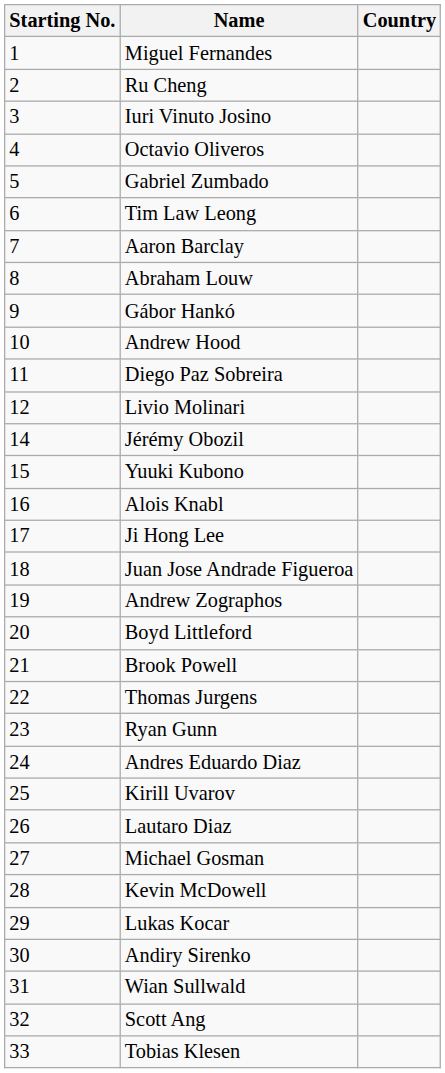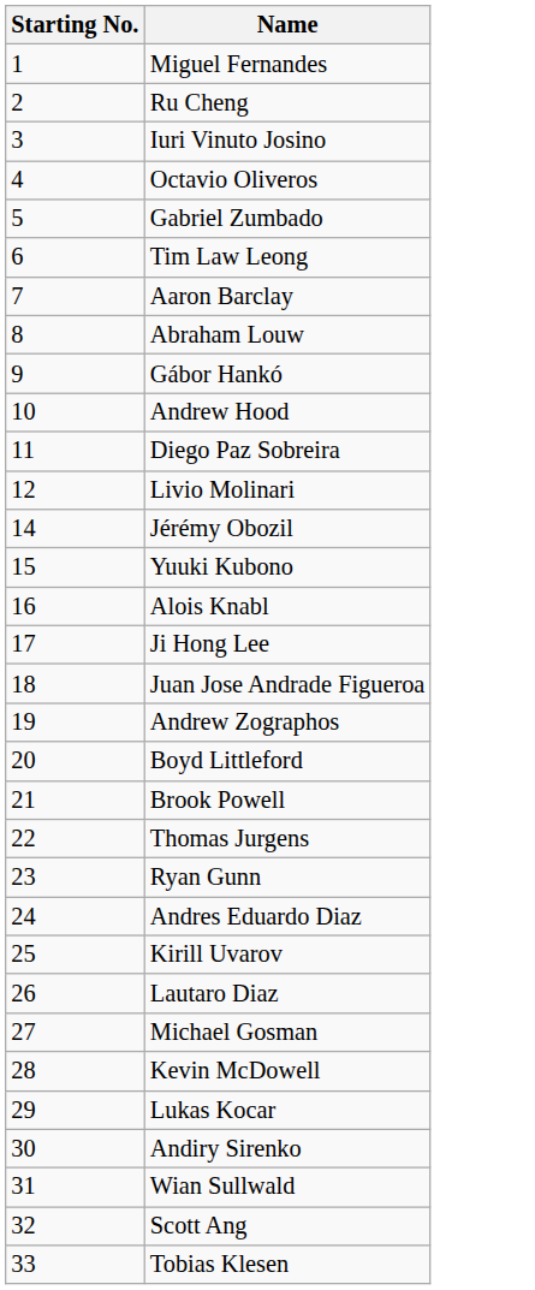- column: Country
